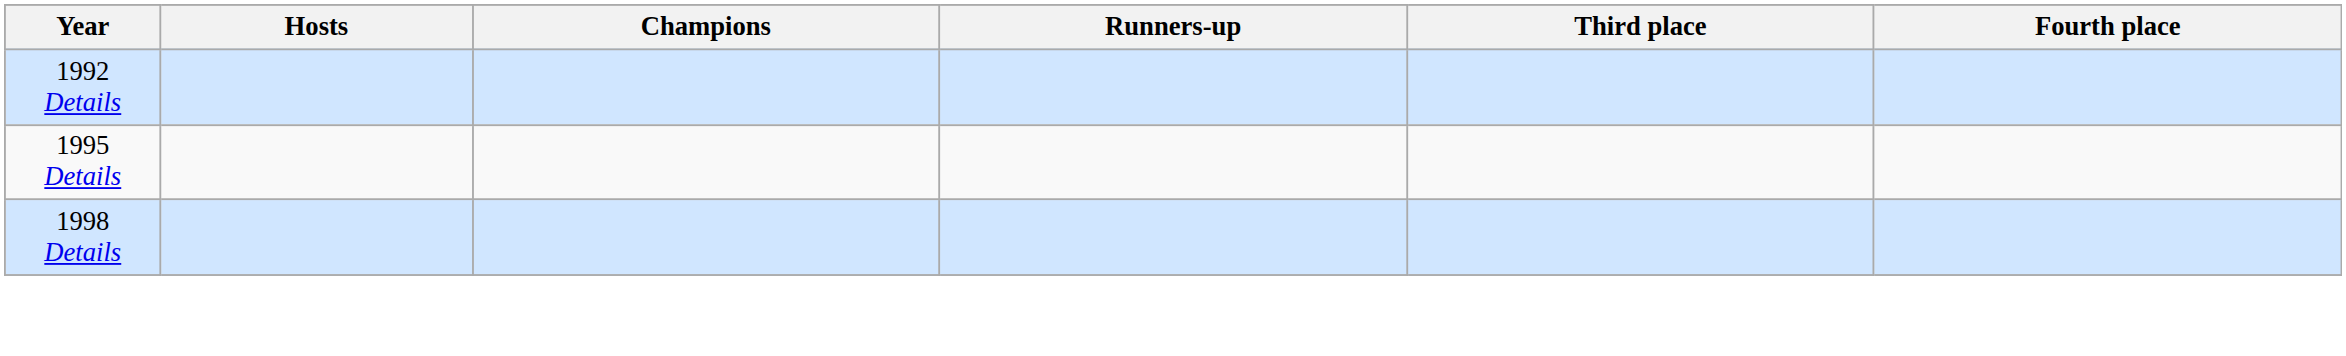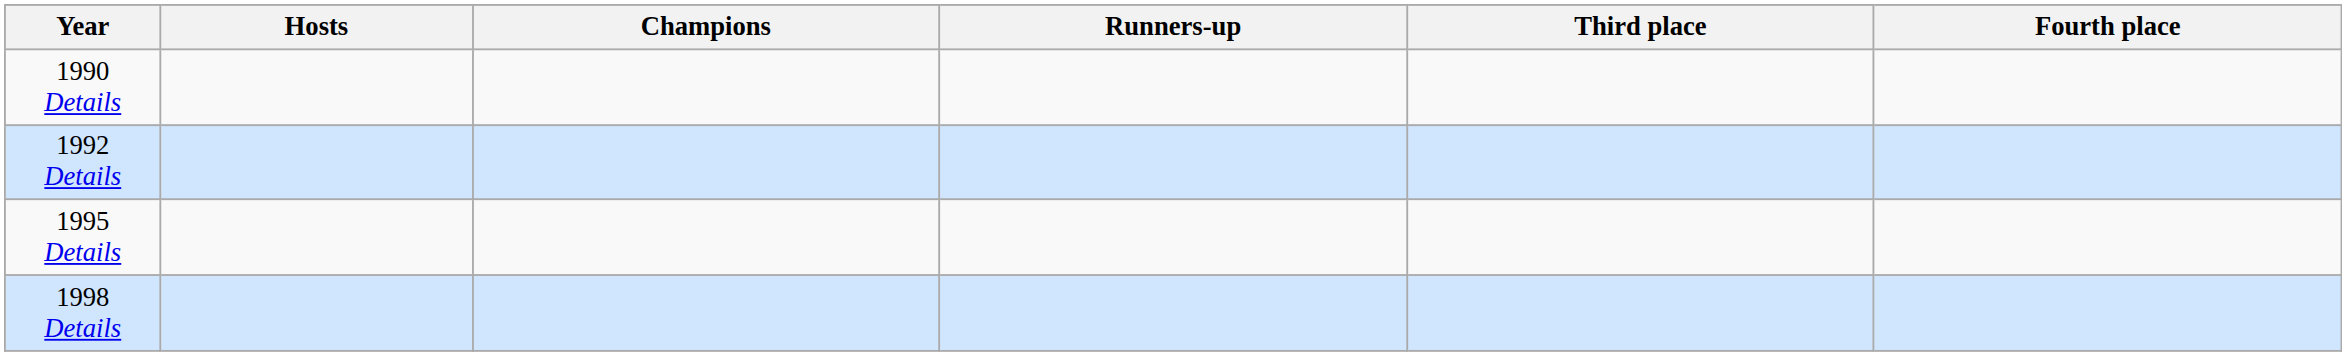+ row: 1990 Details
